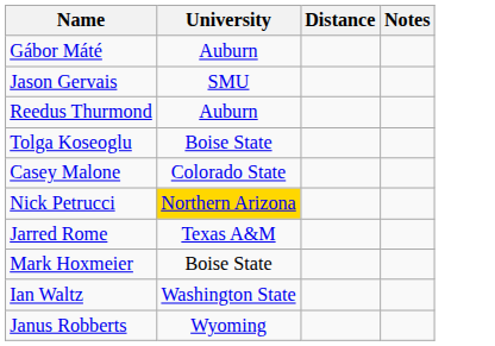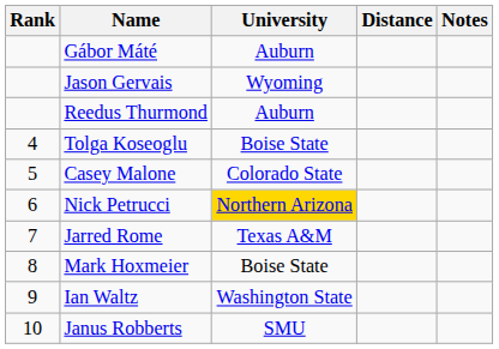+ column: Rank | 4 | 5 | 6 | 7 | 8 | 9 | 10
Jason Gervais | University: SMU -> Wyoming
Janus Robberts | University: Wyoming -> SMU
